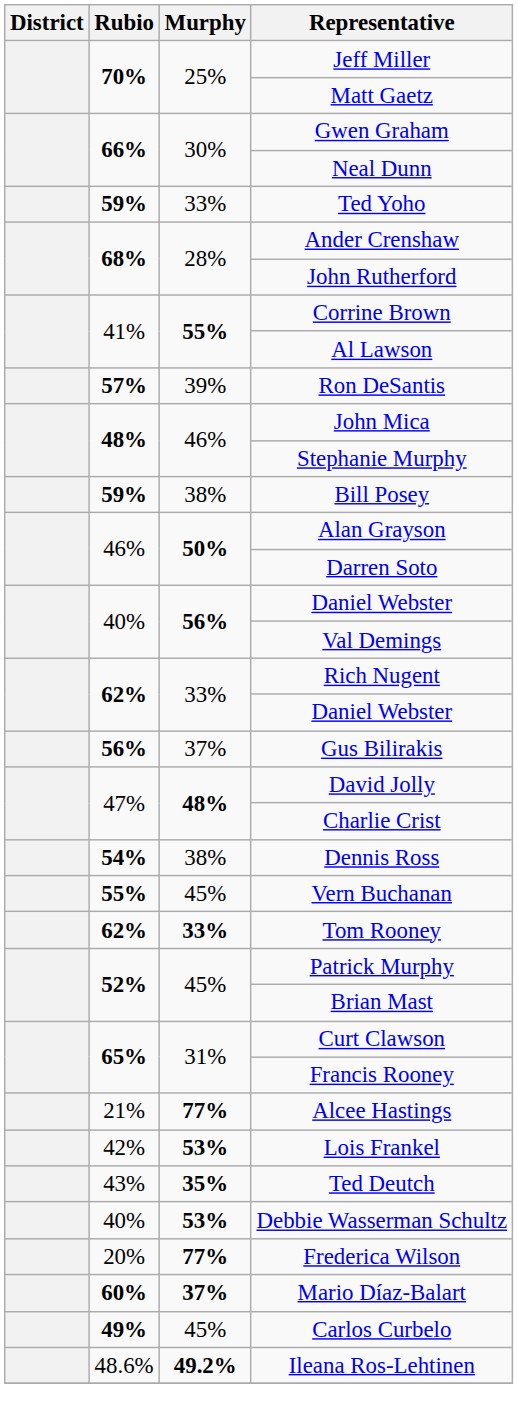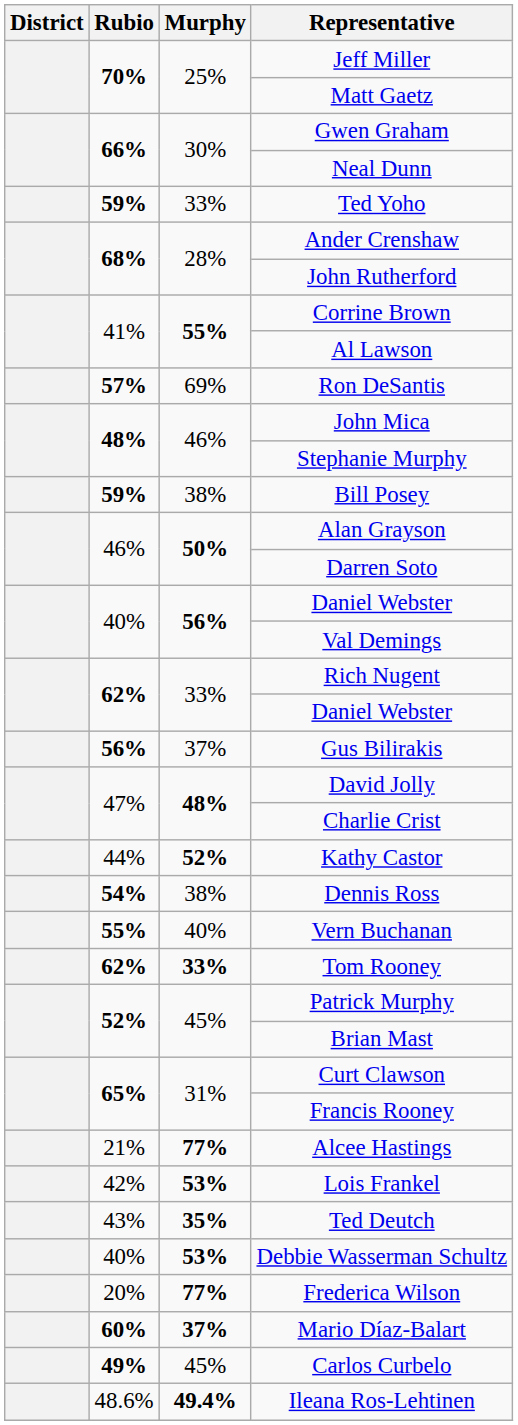Ron DeSantis | Murphy: 39% -> 69%
+ row: 44% | 52% | Kathy Castor
Vern Buchanan | Murphy: 45% -> 40%
Ileana Ros-Lehtinen | Murphy: 49.2% -> 49.4%
